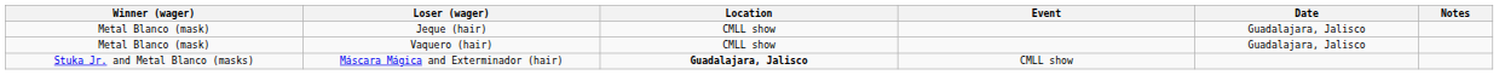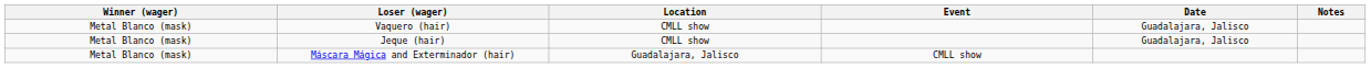rows swapped: Jeque (hair) <-> Vaquero (hair)
Máscara Mágica and Exterminador (hair) | Winner (wager): Stuka Jr. and Metal Blanco (masks) -> Metal Blanco (mask)
Máscara Mágica and Exterminador (hair) | Location: bold -> normal
